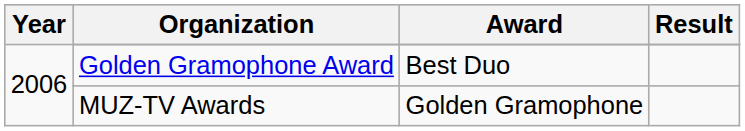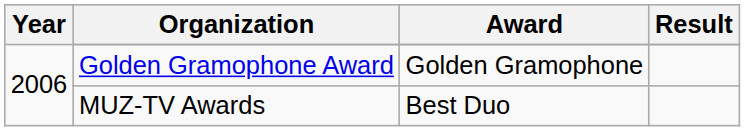Golden Gramophone Award | Award: Best Duo -> Golden Gramophone
MUZ-TV Awards | Award: Golden Gramophone -> Best Duo
